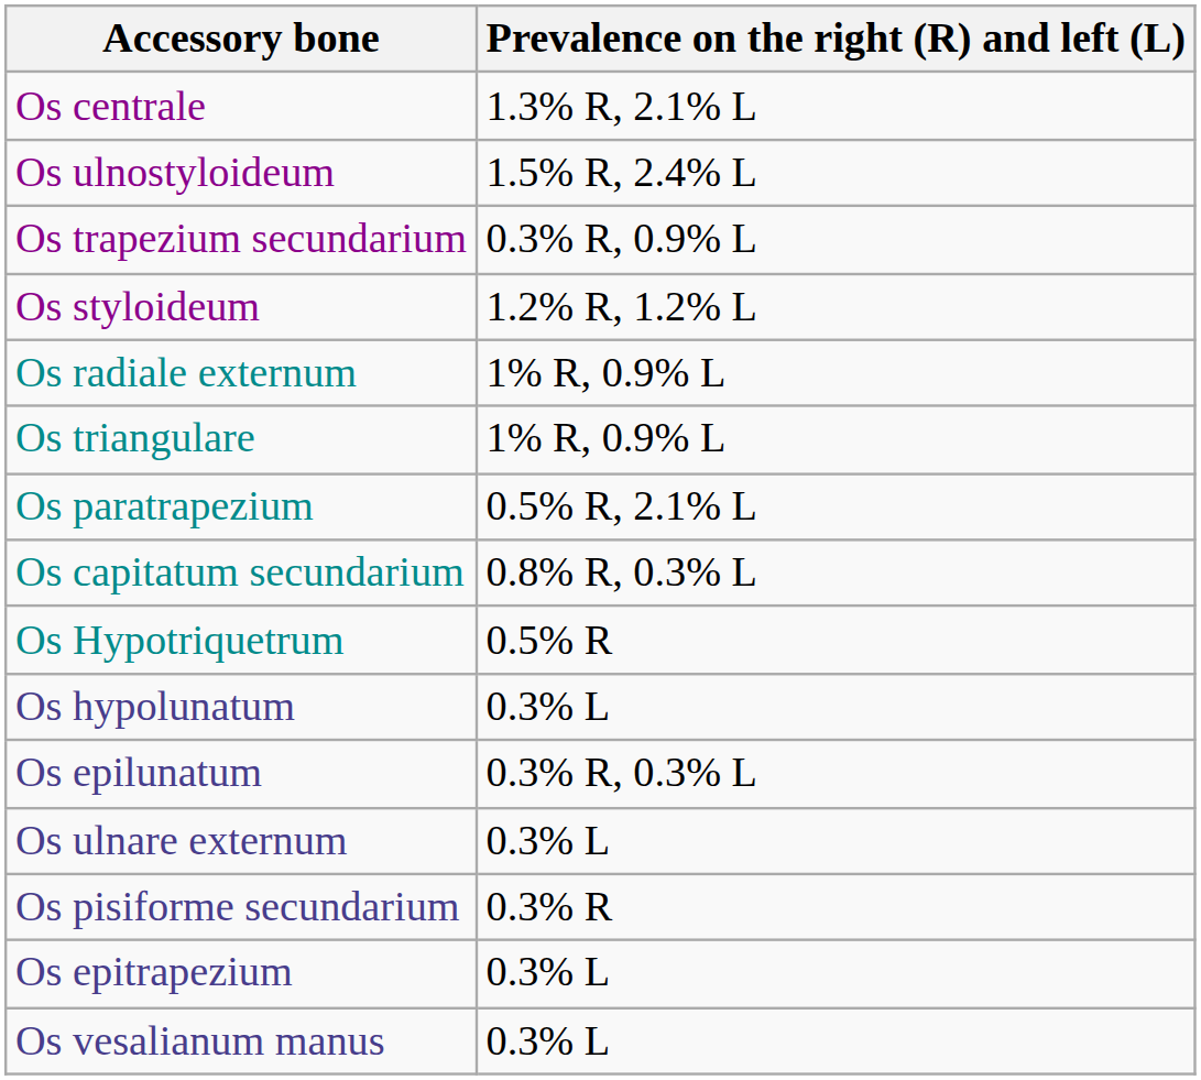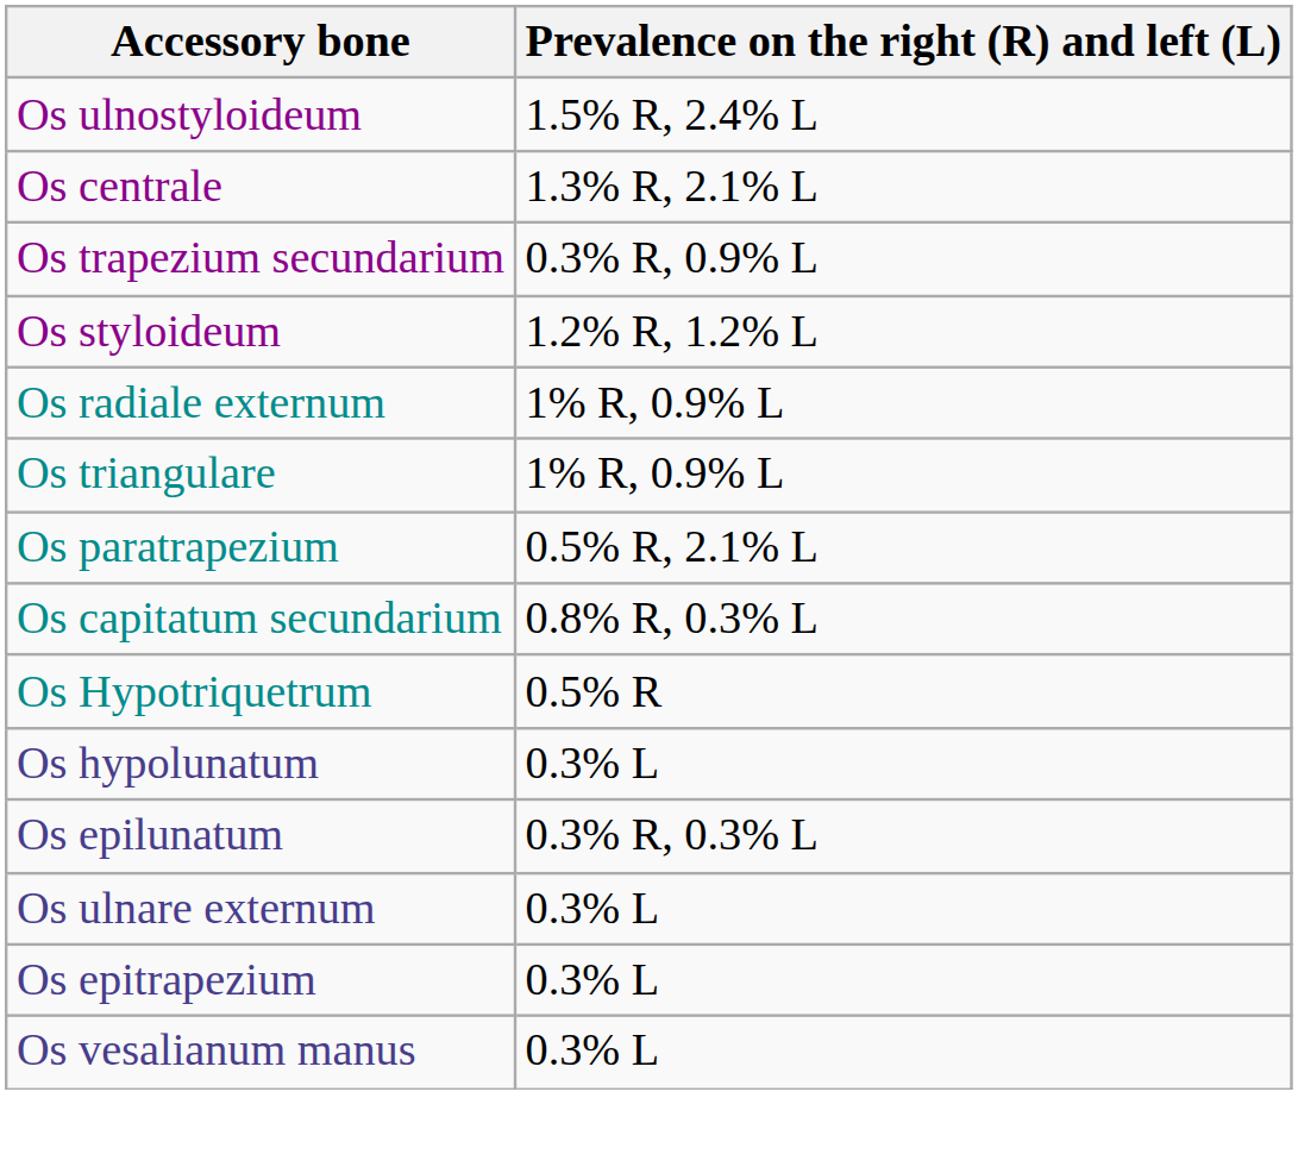rows swapped: Os ulnostyloideum <-> Os centrale
- row: Os pisiforme secundarium | 0.3% R
